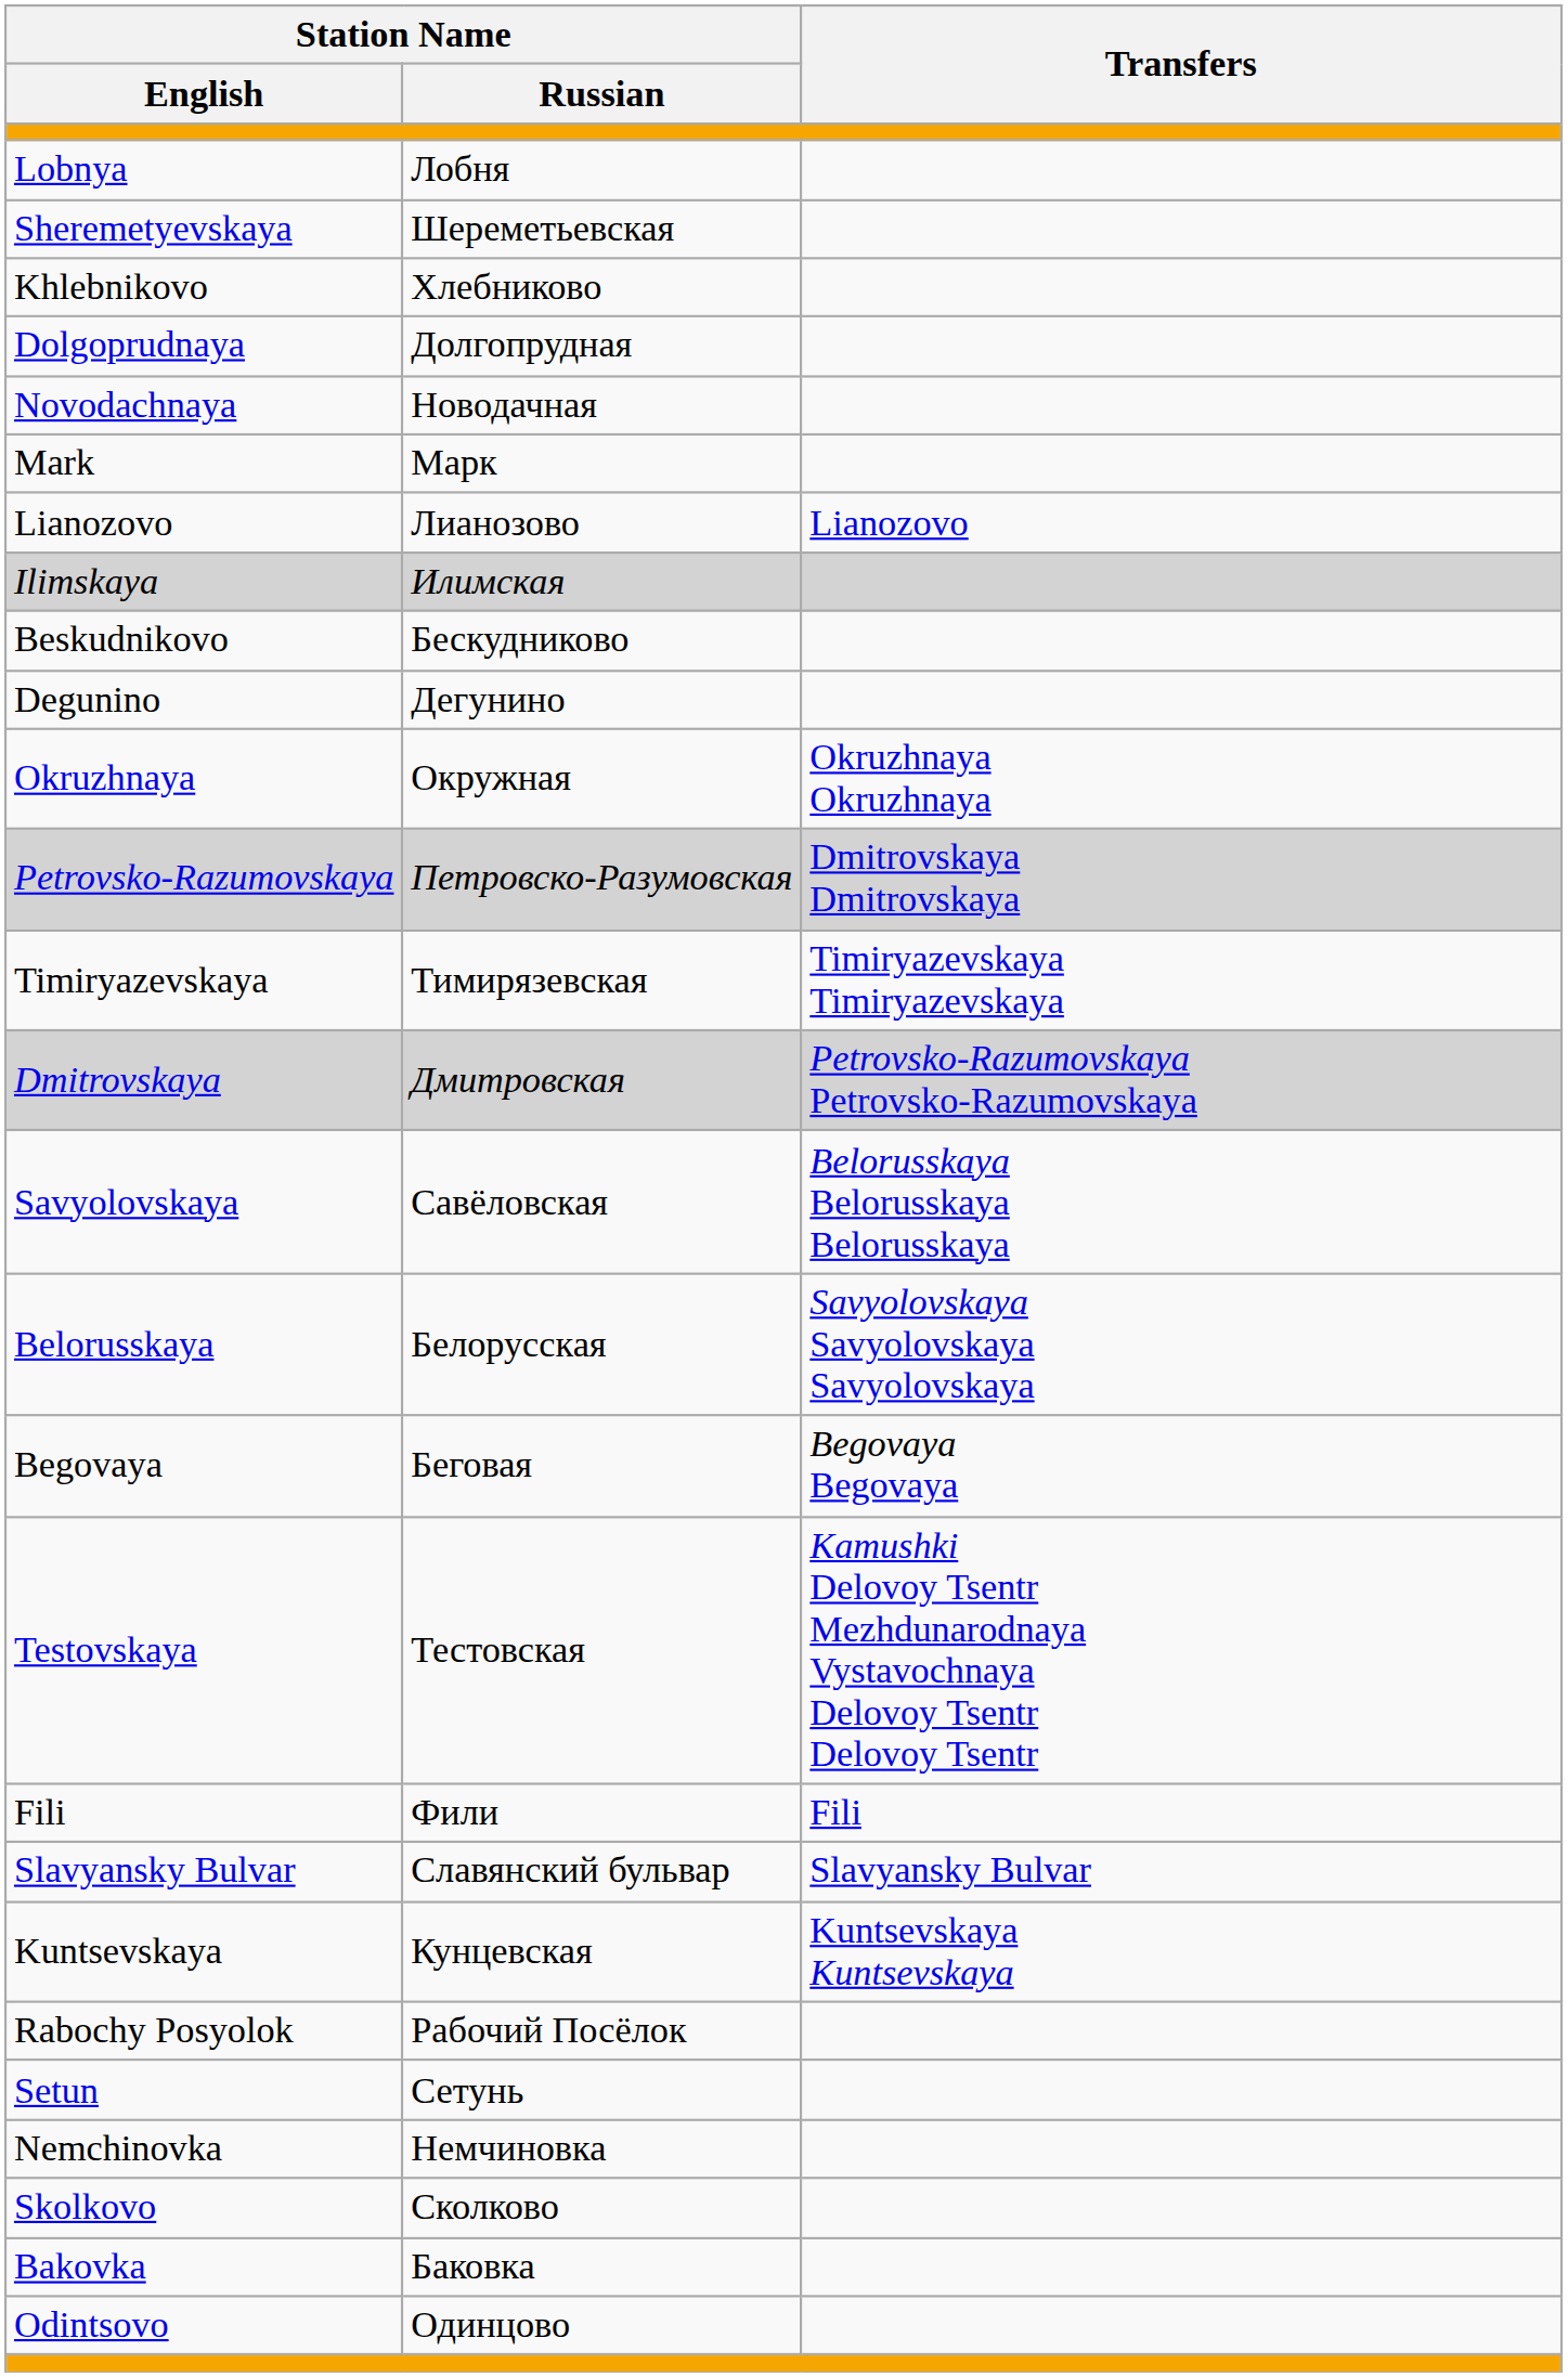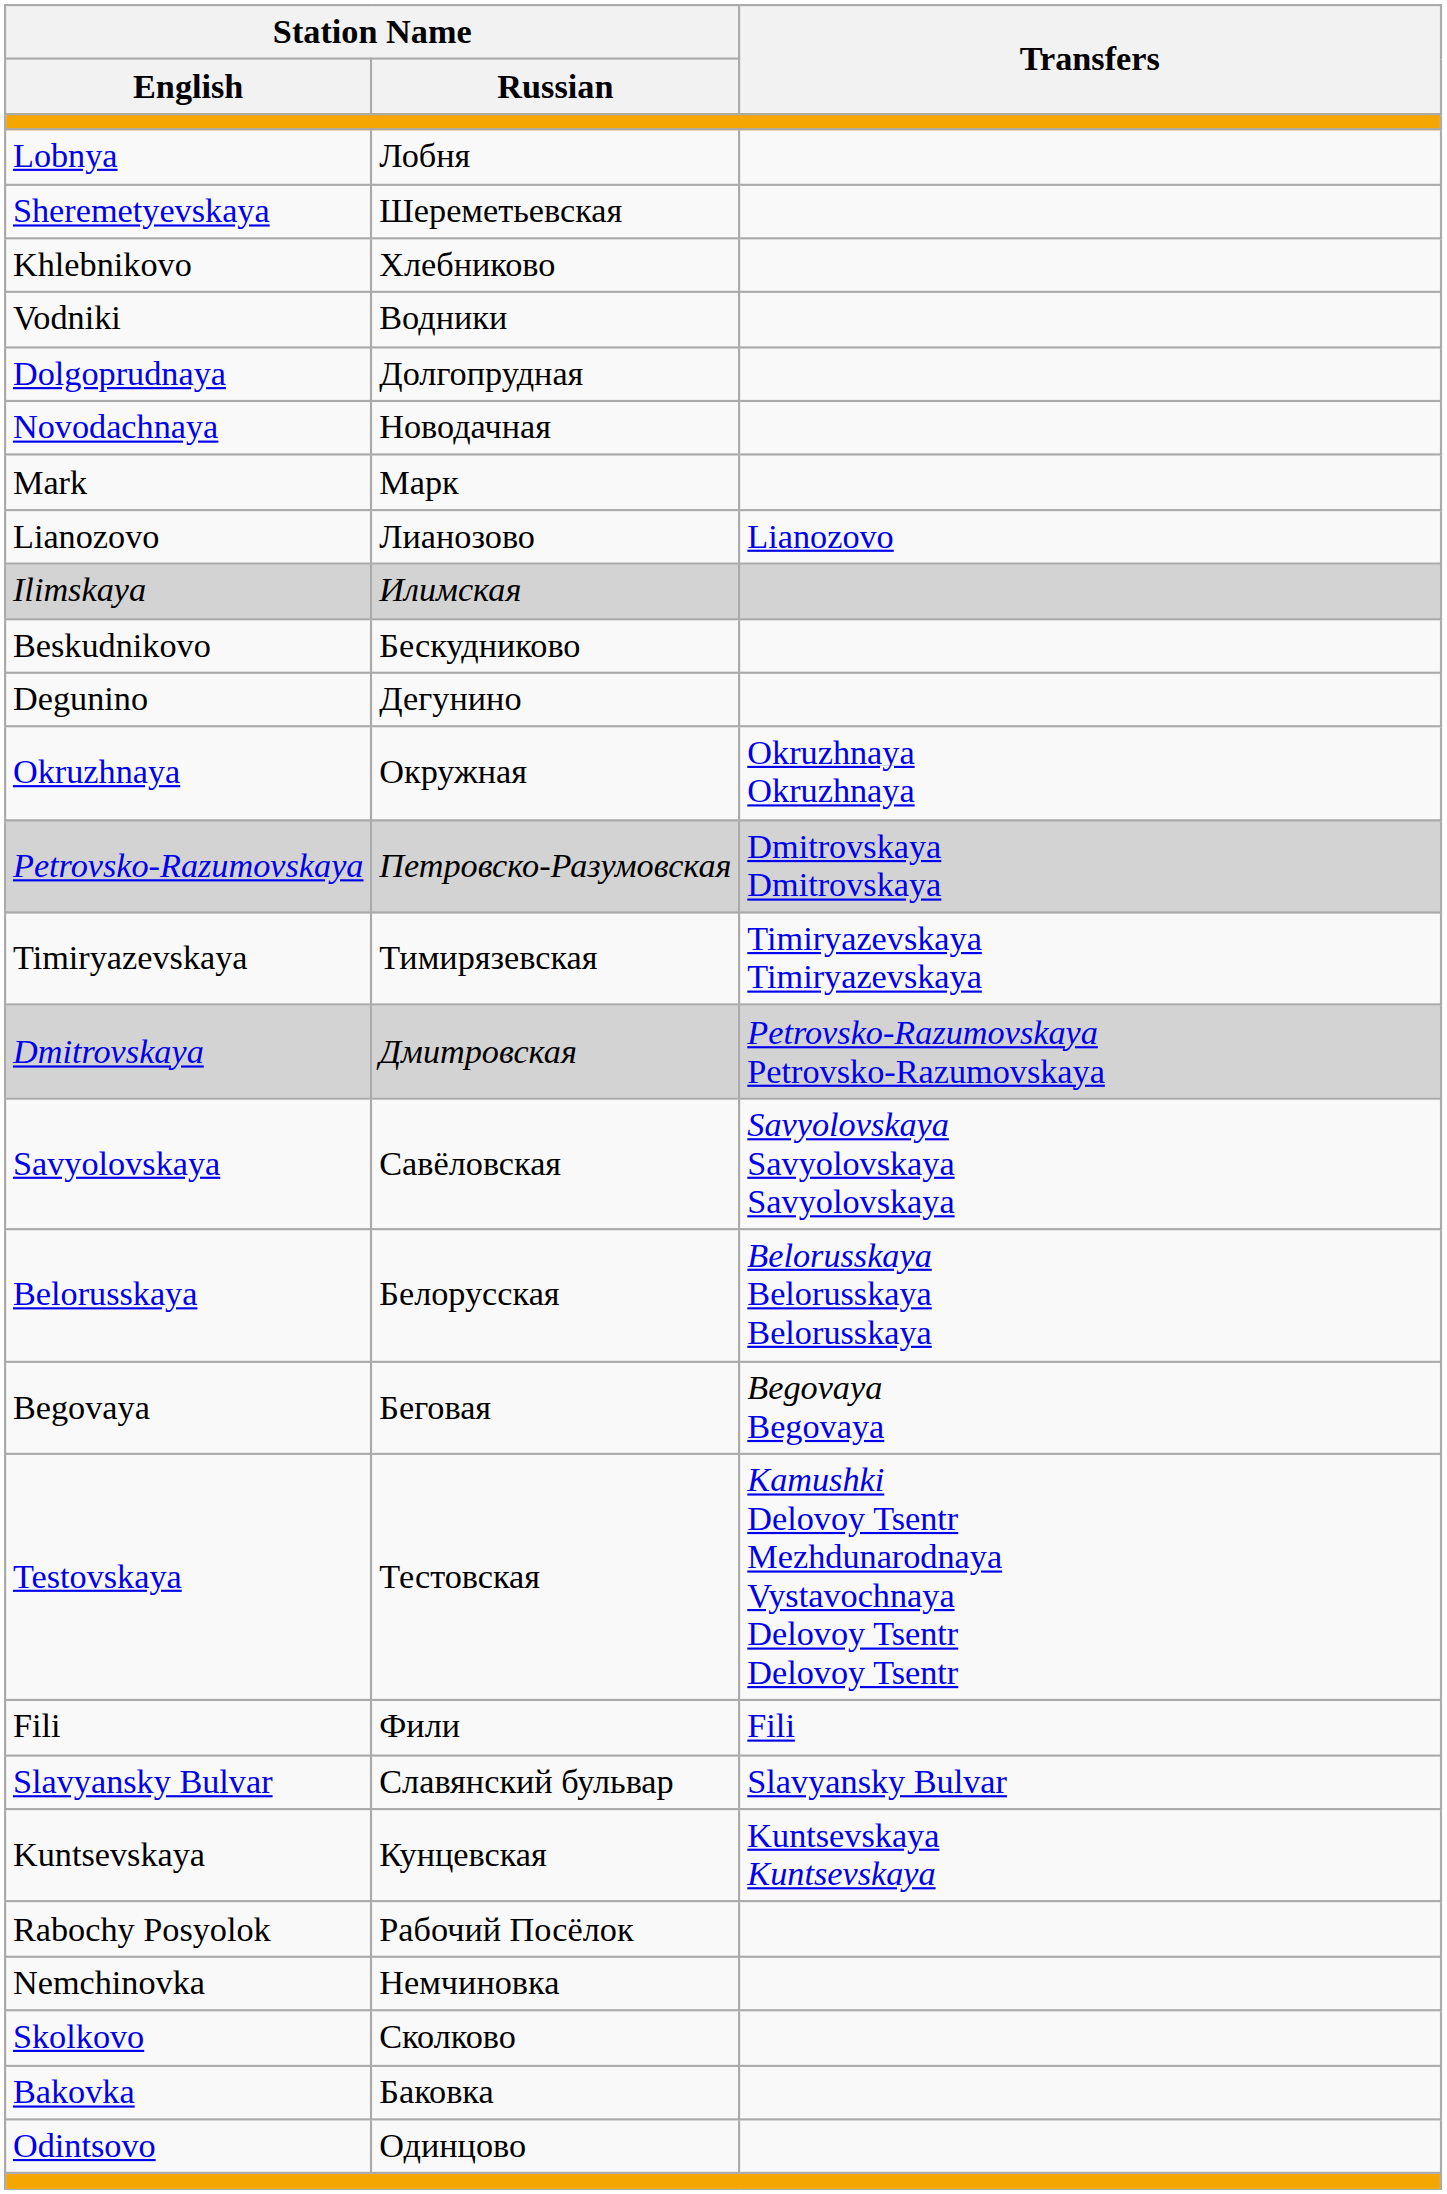+ row: Vodniki | Водники
Savyolovskaya | Transfers: Belorusskaya Belorusskaya Belorusskaya -> Savyolovskaya Savyolovskaya Savyolovskaya
Belorusskaya | Transfers: Savyolovskaya Savyolovskaya Savyolovskaya -> Belorusskaya Belorusskaya Belorusskaya
- row: Setun | Сетунь
